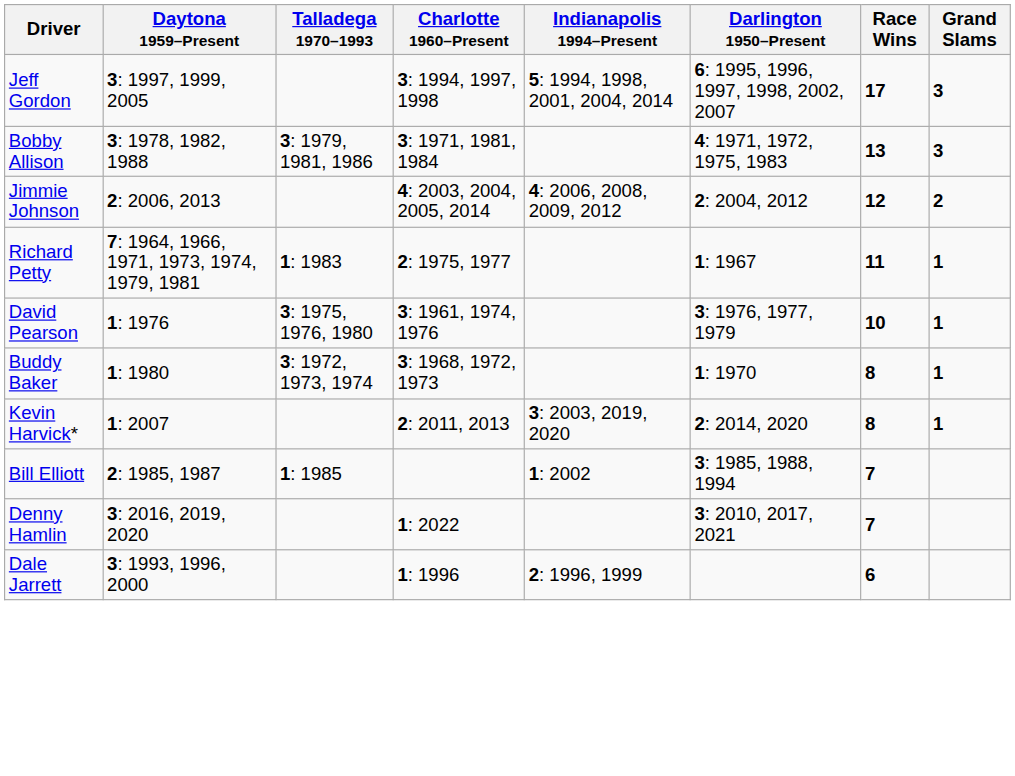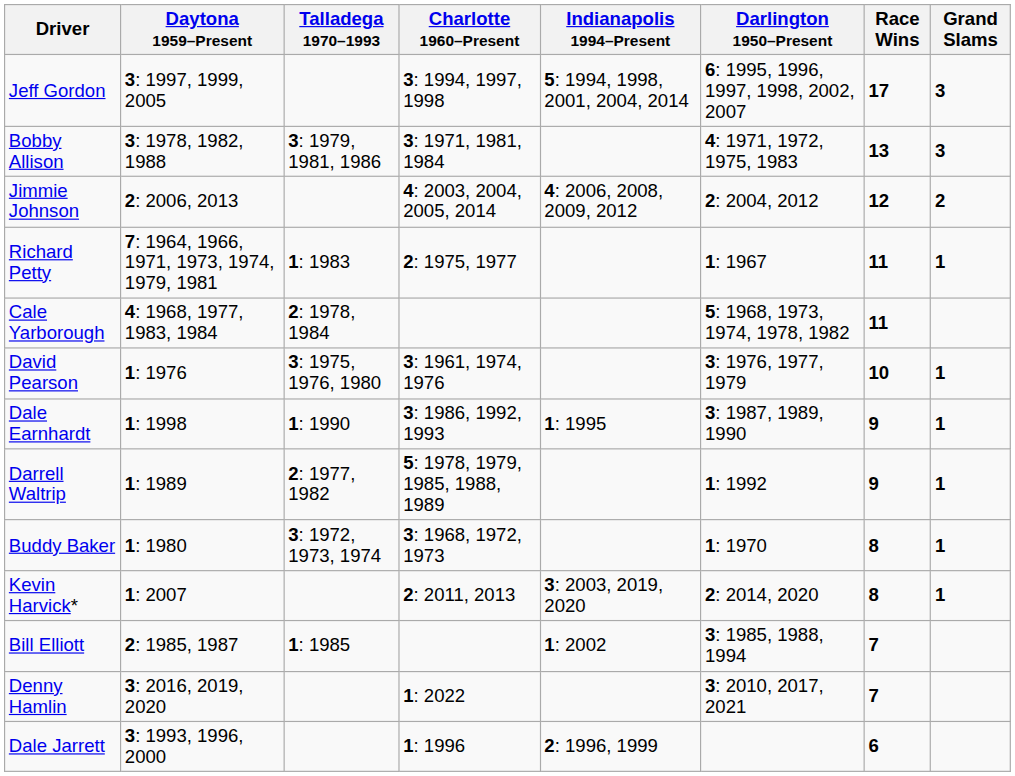+ row: Cale Yarborough | 4: 1968, 1977, 1983, 1984 | 2: 1978, 1984 | 5: 1968, 1973, 1974, 1978, 1982 | 11
+ row: Dale Earnhardt | 1: 1998 | 1: 1990 | 3: 1986, 1992, 1993 | 1: 1995 | 3: 1987, 1989, 1990 | 9 | 1
+ row: Darrell Waltrip | 1: 1989 | 2: 1977, 1982 | 5: 1978, 1979, 1985, 1988, 1989 | 1: 1992 | 9 | 1
